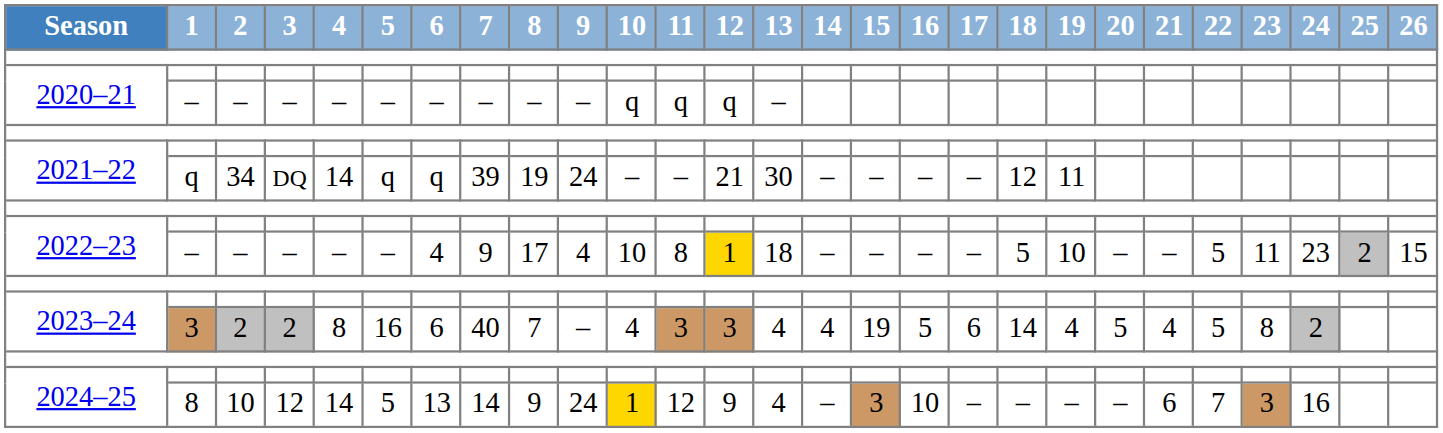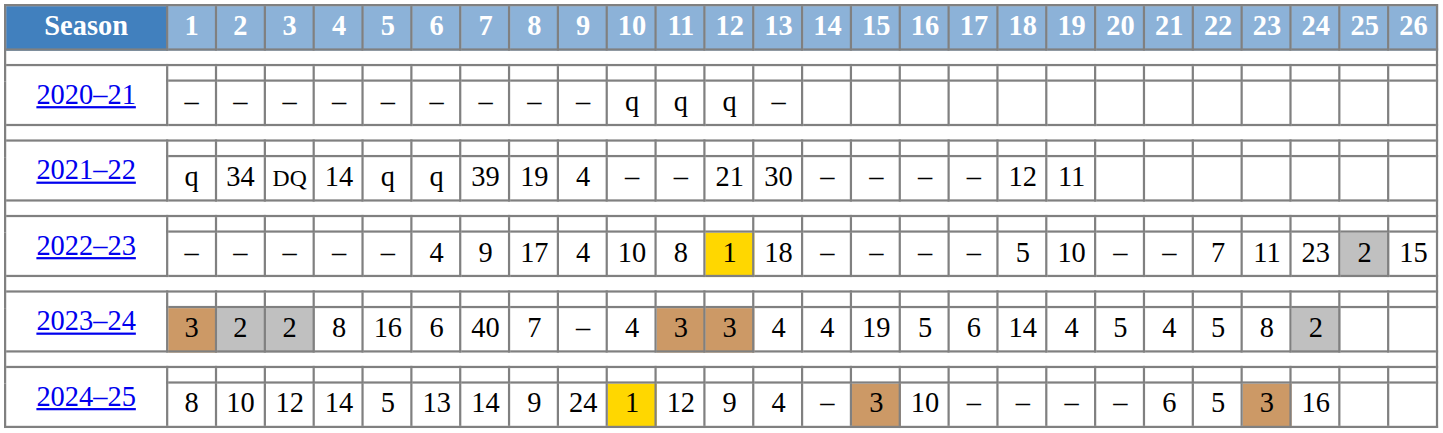2021–22 / q | 9: 24 -> 4
2022–23 / – | 22: 5 -> 7
2024–25 / 8 | 22: 7 -> 5
